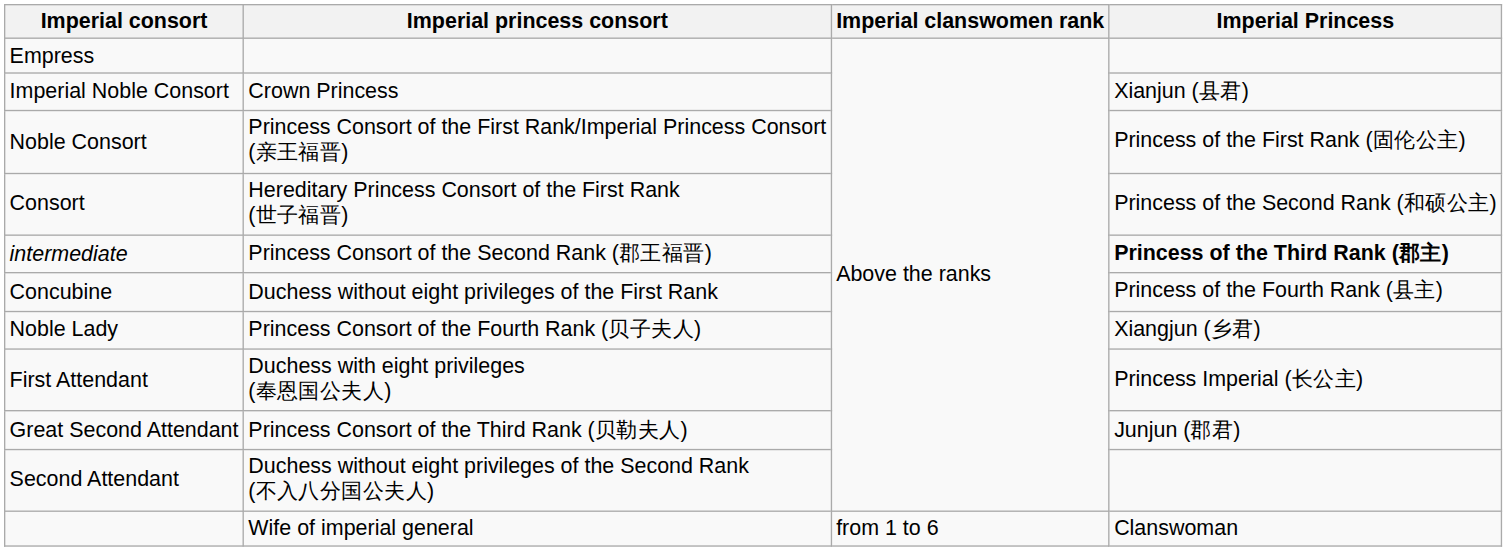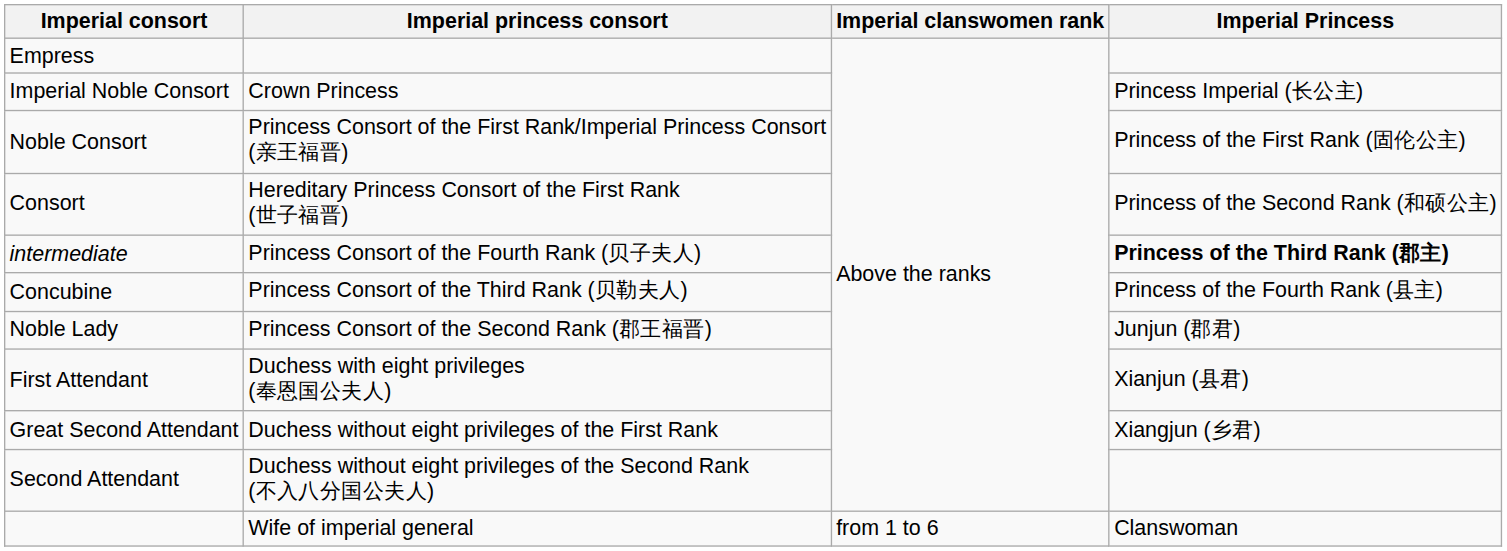Imperial Noble Consort | Imperial Princess: Xianjun (县君) -> Princess Imperial (长公主)
intermediate | Imperial princess consort: Princess Consort of the Second Rank (郡王福晋) -> Princess Consort of the Fourth Rank (贝子夫人)
Concubine | Imperial princess consort: Duchess without eight privileges of the First Rank -> Princess Consort of the Third Rank (贝勒夫人)
Noble Lady | Imperial princess consort: Princess Consort of the Fourth Rank (贝子夫人) -> Princess Consort of the Second Rank (郡王福晋)
Noble Lady | Imperial Princess: Xiangjun (乡君) -> Junjun (郡君)
First Attendant | Imperial Princess: Princess Imperial (长公主) -> Xianjun (县君)
Great Second Attendant | Imperial princess consort: Princess Consort of the Third Rank (贝勒夫人) -> Duchess without eight privileges of the First Rank
Great Second Attendant | Imperial Princess: Junjun (郡君) -> Xiangjun (乡君)
